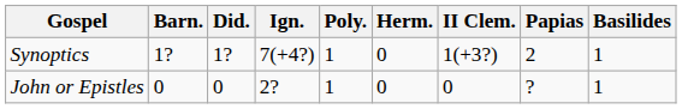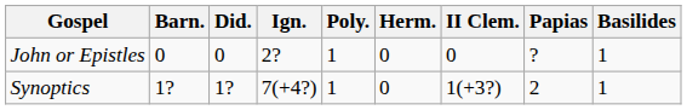rows swapped: Synoptics <-> John or Epistles
